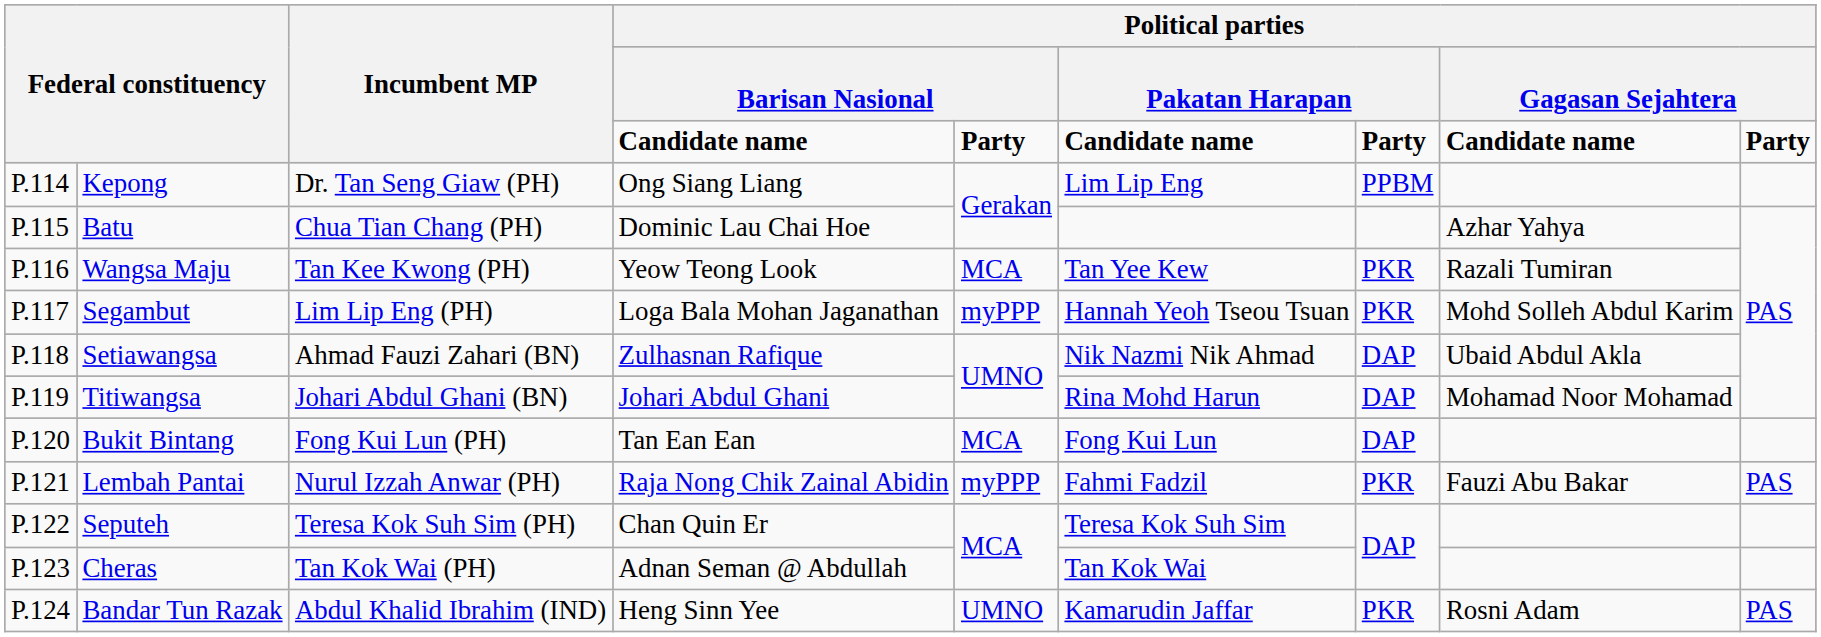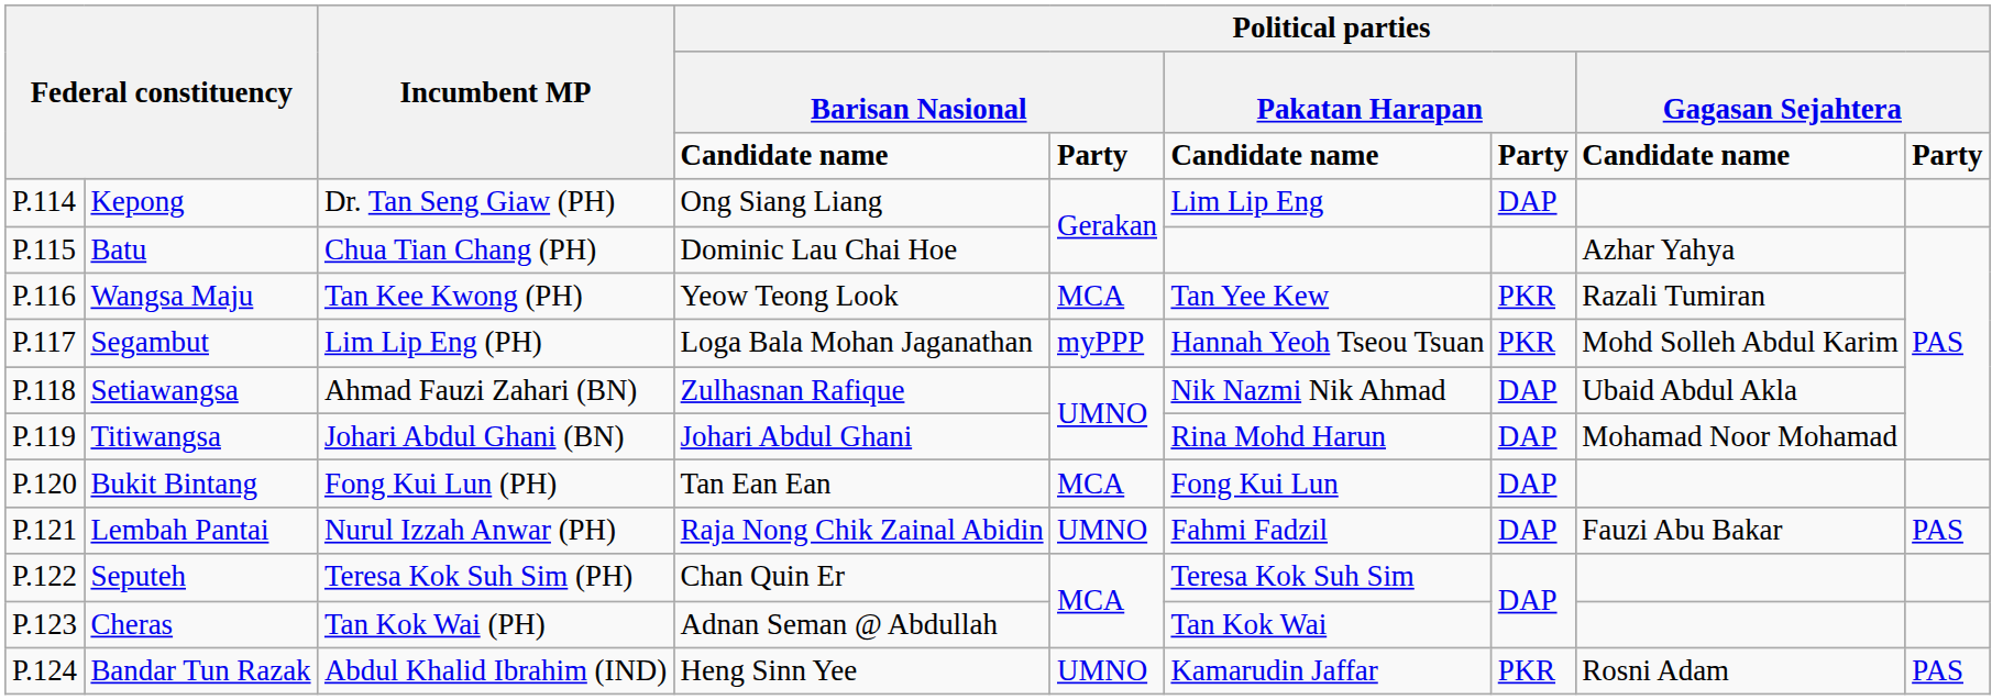Kepong | column 7: PPBM -> DAP
Lembah Pantai | column 5: myPPP -> UMNO
Lembah Pantai | column 7: PKR -> DAP
